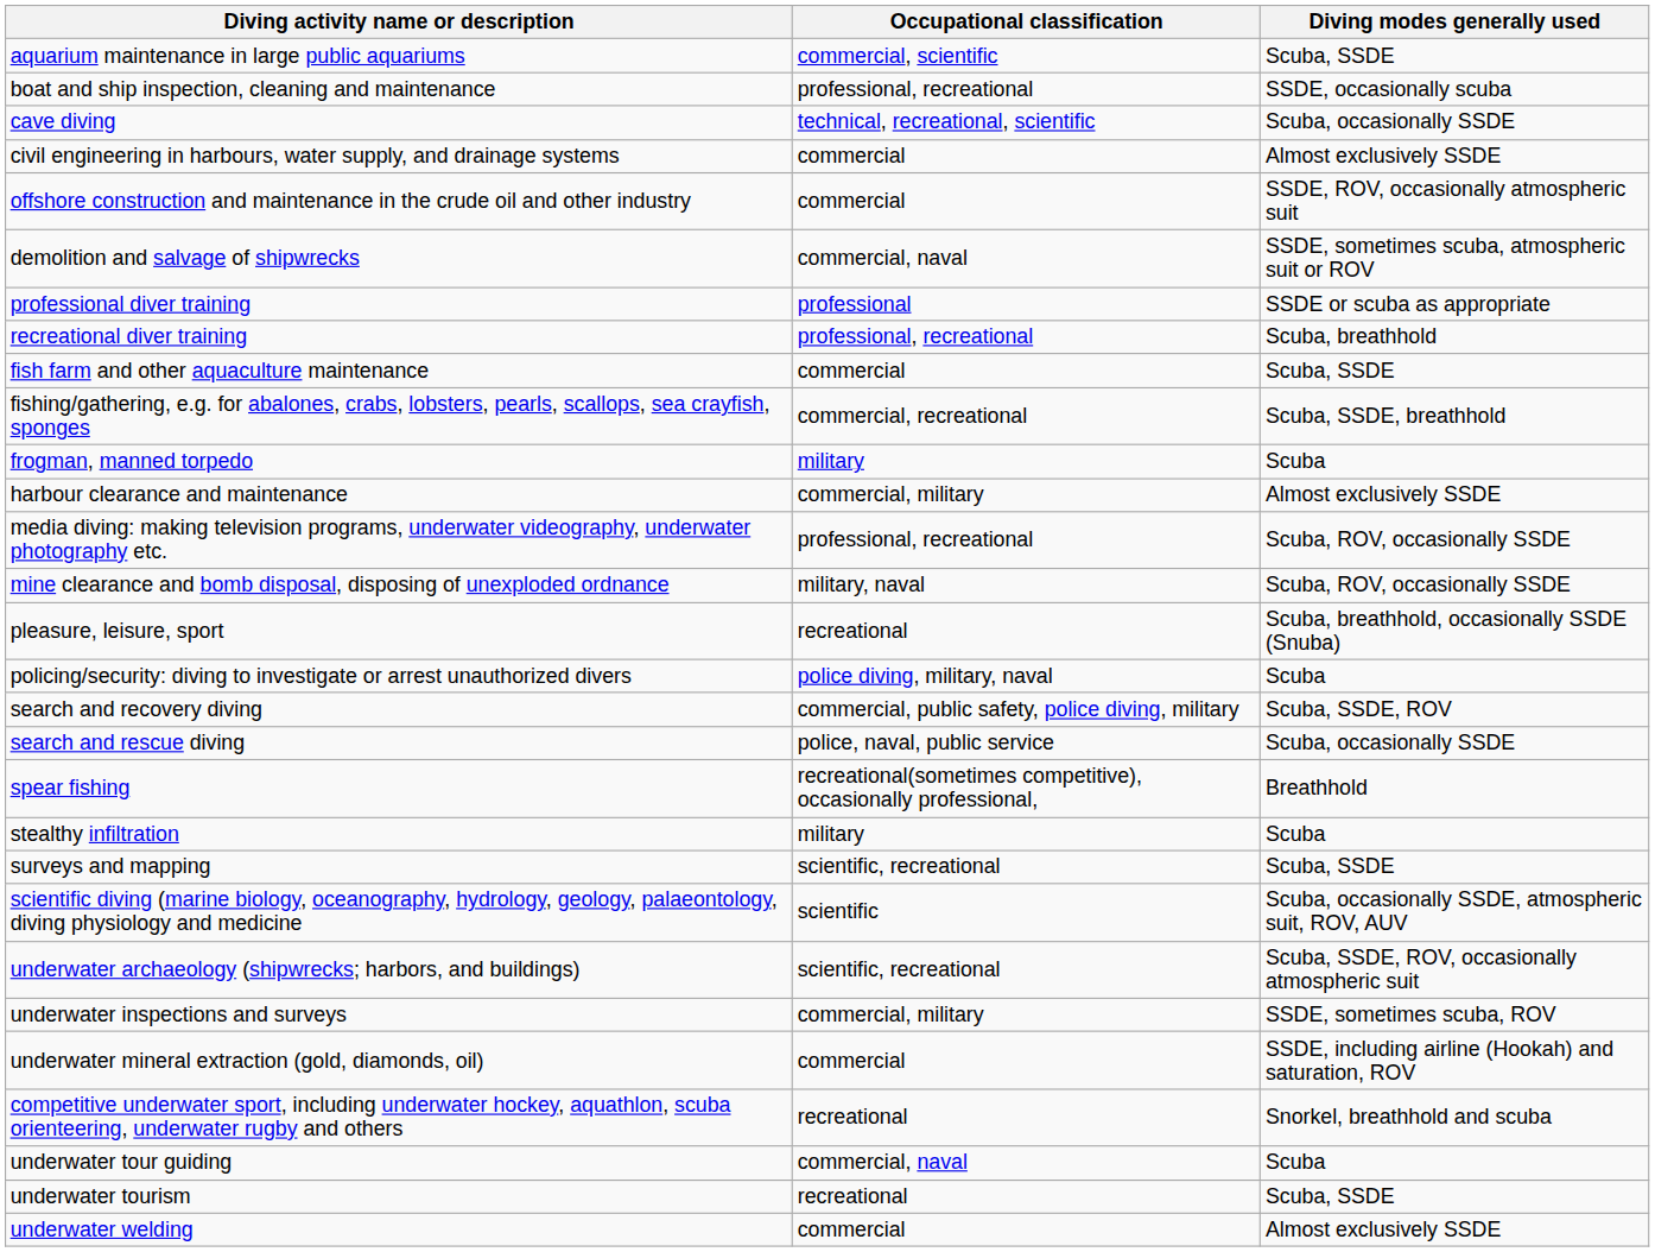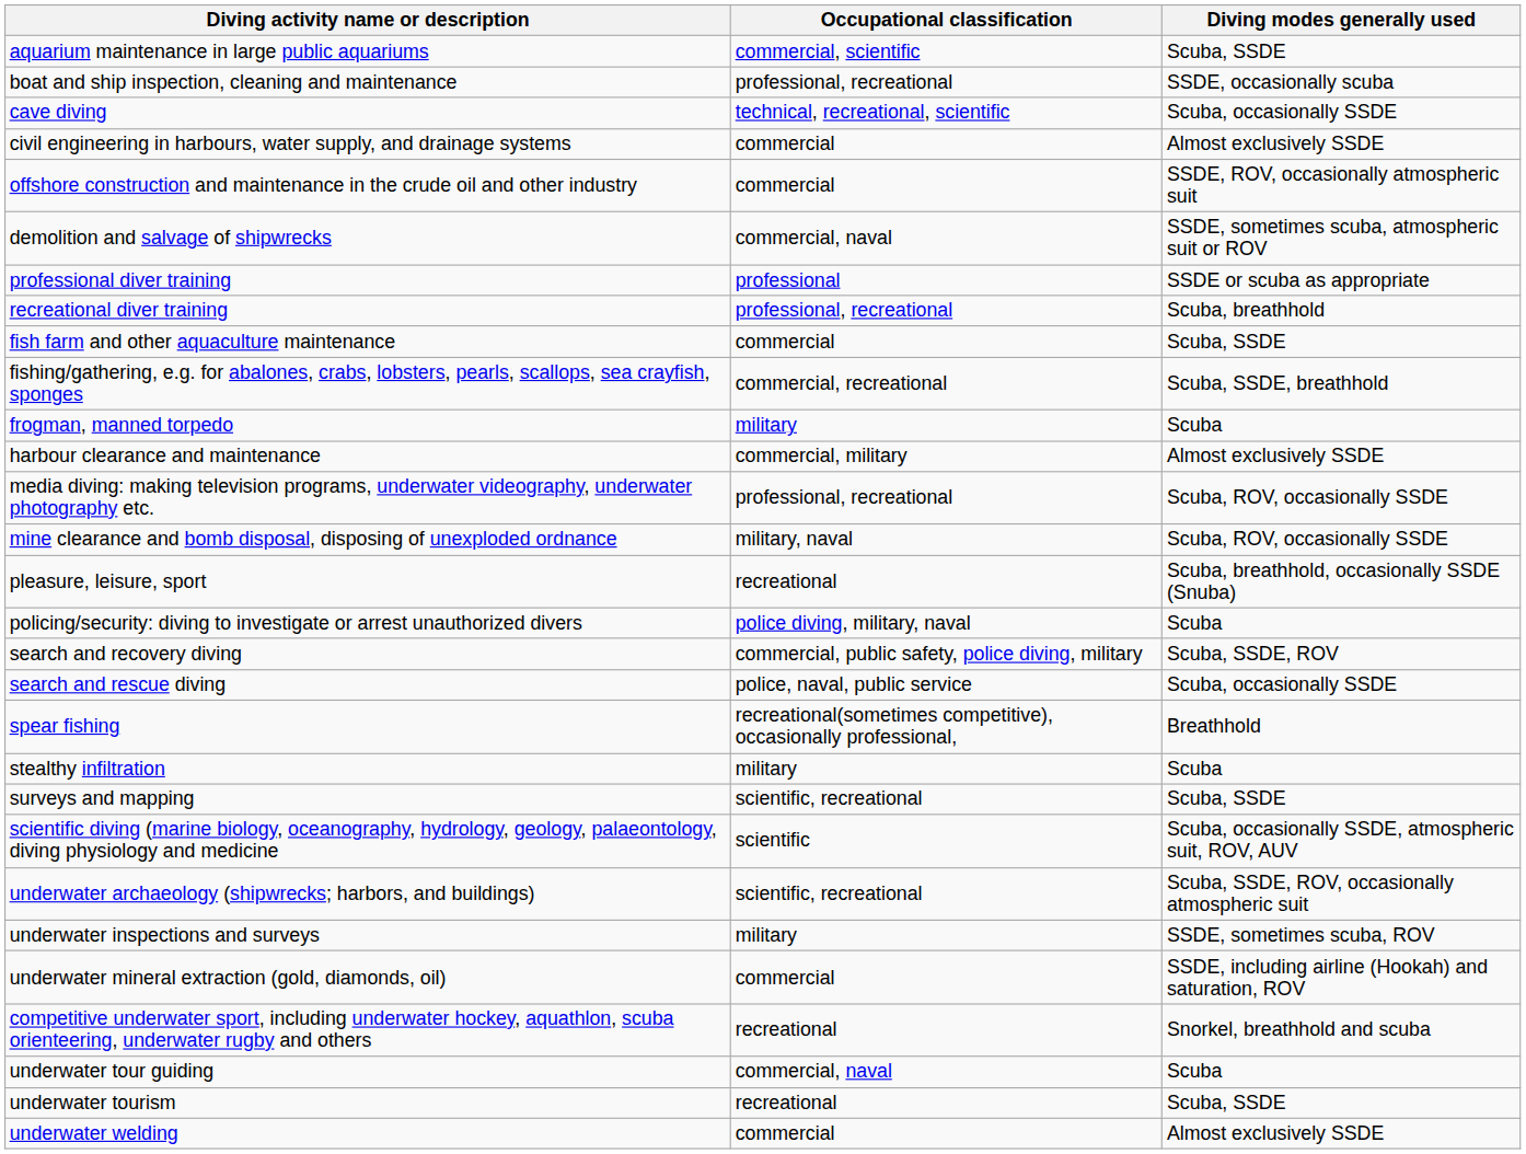underwater inspections and surveys | Occupational classification: commercial, military -> military
